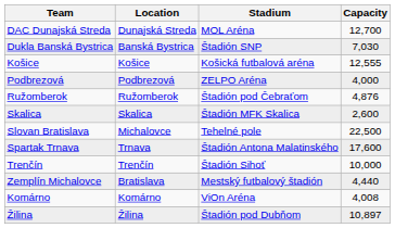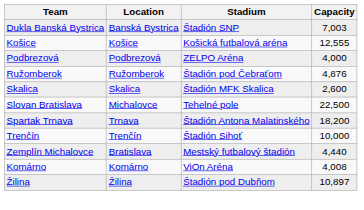- row: DAC Dunajská Streda | Dunajská Streda | MOL Aréna | 12,700
Dukla Banská Bystrica | Capacity: 7,030 -> 7,003
Spartak Trnava | Capacity: 17,600 -> 18,200
